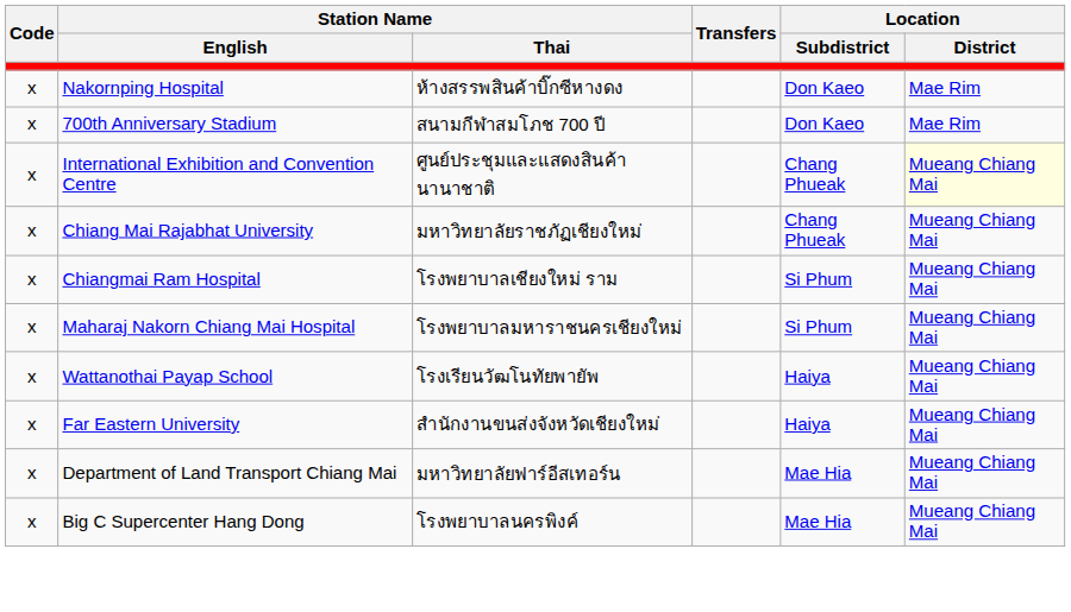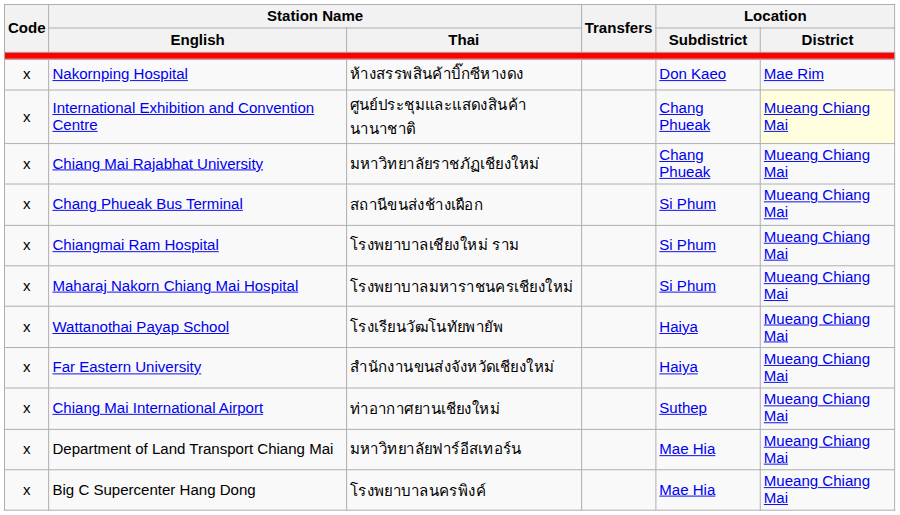- row: x | 700th Anniversary Stadium | สนามกีฬาสมโภช 700 ปี | Don Kaeo | Mae Rim
+ row: x | Chang Phueak Bus Terminal | สถานีขนส่งช้างเผือก | Si Phum | Mueang Chiang Mai
+ row: x | Chiang Mai International Airport | ท่าอากาศยานเชียงใหม่ | Suthep | Mueang Chiang Mai
